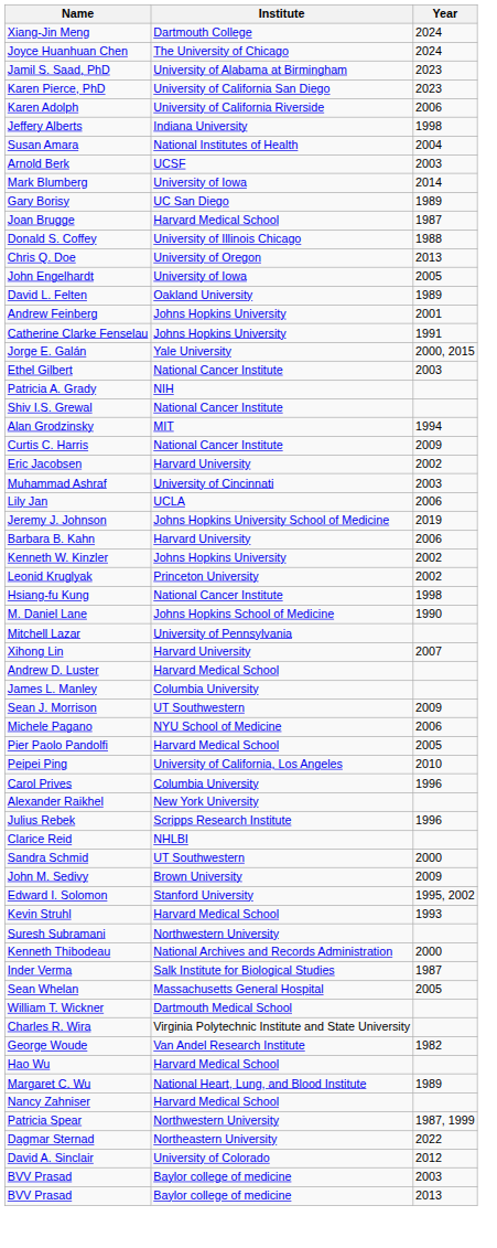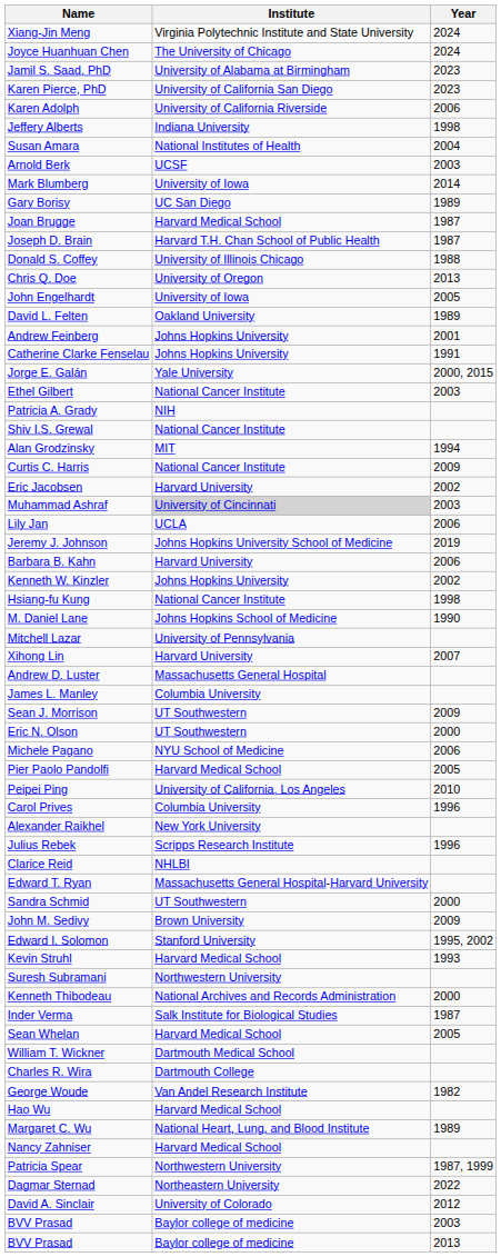Xiang-Jin Meng | Institute: Dartmouth College -> Virginia Polytechnic Institute and State University
+ row: Joseph D. Brain | Harvard T.H. Chan School of Public Health | 1987
Muhammad Ashraf | Institute: no background -> lightgrey background
- row: Leonid Kruglyak | Princeton University | 2002
Andrew D. Luster | Institute: Harvard Medical School -> Massachusetts General Hospital
+ row: Eric N. Olson | UT Southwestern | 2000
+ row: Edward T. Ryan | Massachusetts General Hospital-Harvard University
Sean Whelan | Institute: Massachusetts General Hospital -> Harvard Medical School
Charles R. Wira | Institute: Virginia Polytechnic Institute and State University -> Dartmouth College
